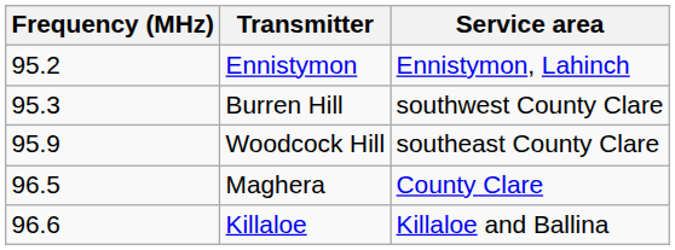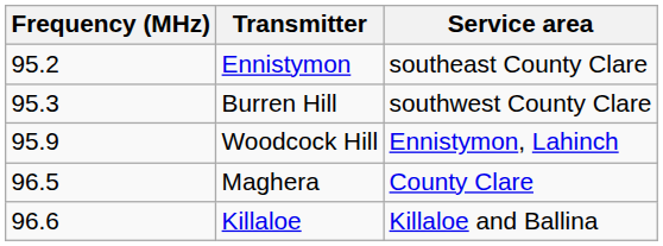Ennistymon | Service area: Ennistymon, Lahinch -> southeast County Clare
Woodcock Hill | Service area: southeast County Clare -> Ennistymon, Lahinch
